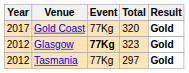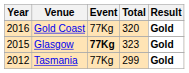Gold Coast | Year: 2017 -> 2016
Glasgow | Year: 2012 -> 2015
Tasmania | Total: 297 -> 299
